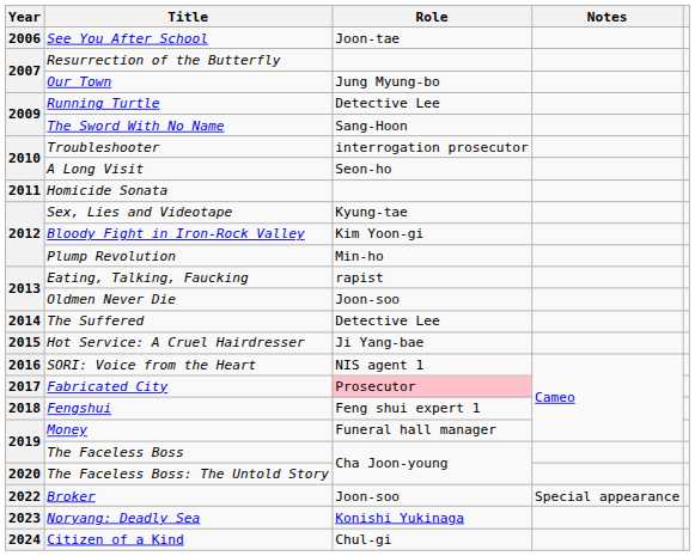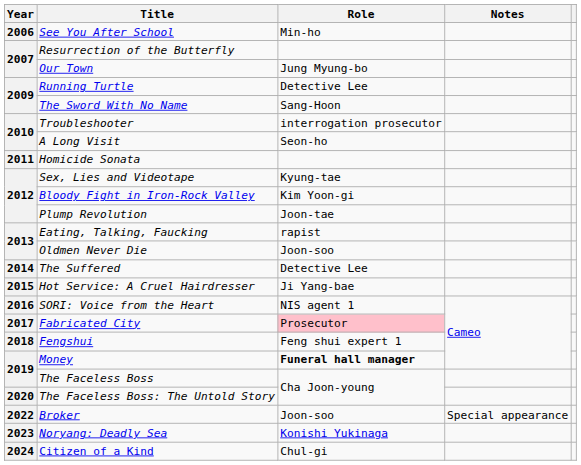See You After School | Role: Joon-tae -> Min-ho
Plump Revolution | Role: Min-ho -> Joon-tae
Money | Role: normal -> bold
